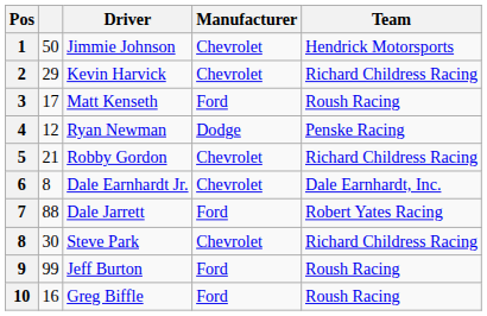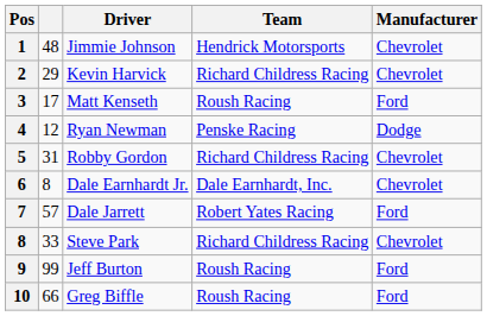columns swapped: Team <-> Manufacturer
Jimmie Johnson | column 2: 50 -> 48
Robby Gordon | column 2: 21 -> 31
Dale Jarrett | column 2: 88 -> 57
Steve Park | column 2: 30 -> 33
Greg Biffle | column 2: 16 -> 66
